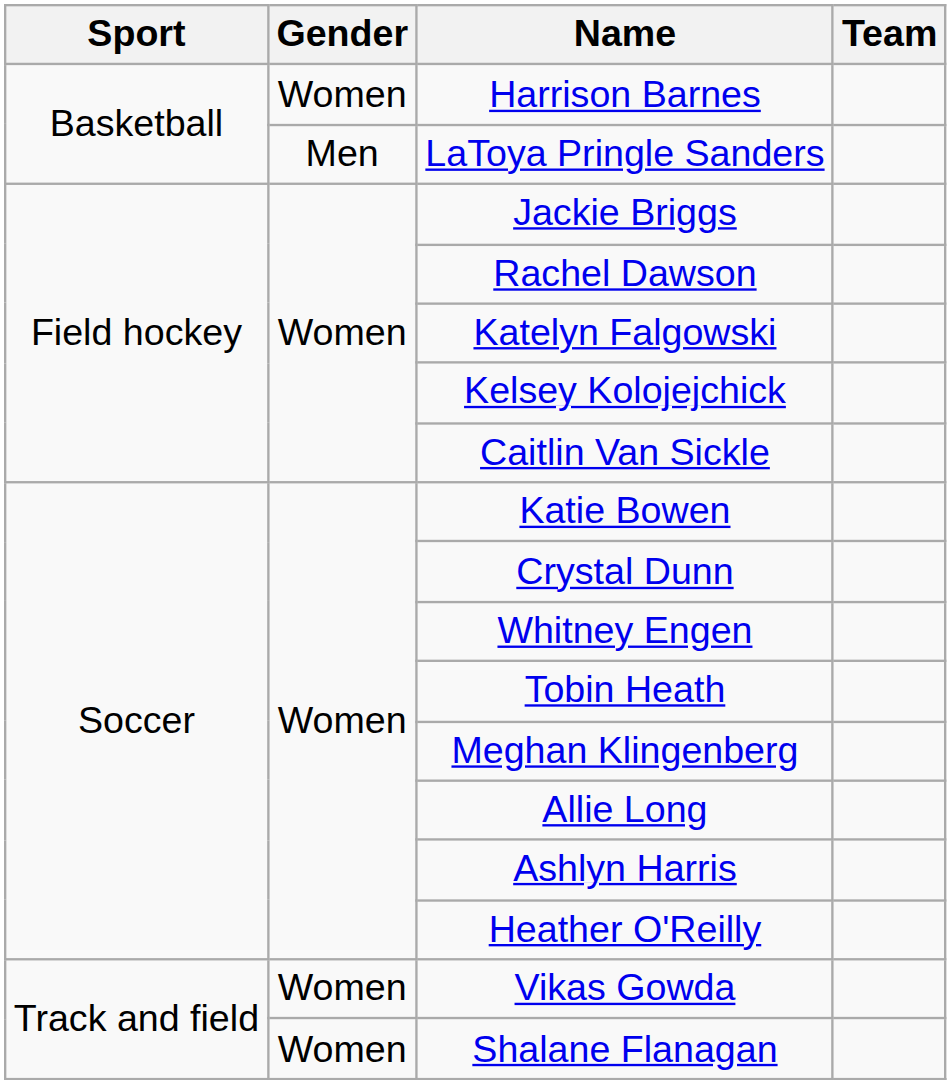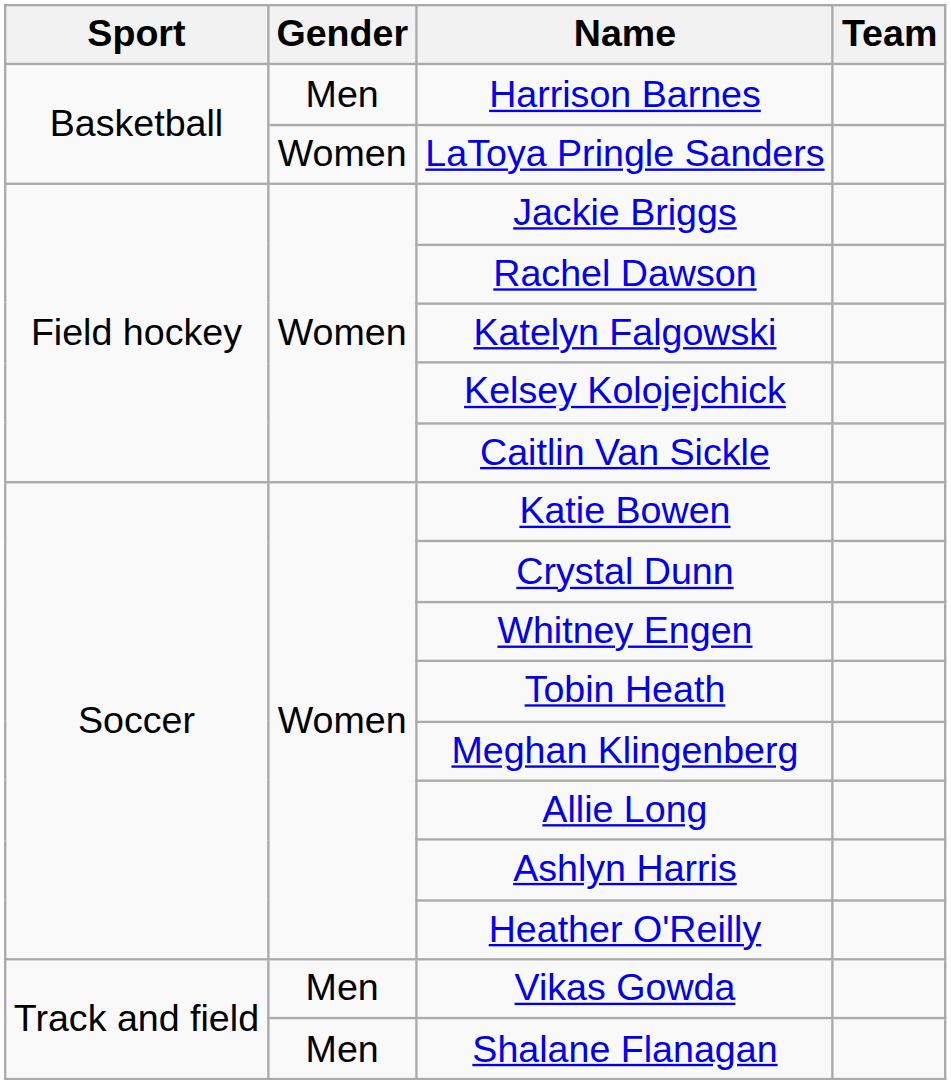Harrison Barnes | Gender: Women -> Men
LaToya Pringle Sanders | Gender: Men -> Women
Vikas Gowda | Gender: Women -> Men
Shalane Flanagan | Gender: Women -> Men
